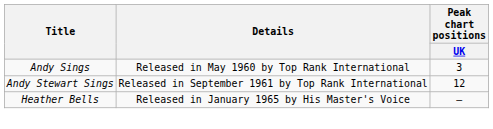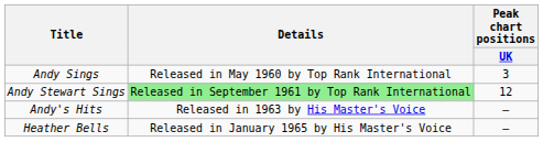Andy Stewart Sings | Details: no background -> lightgreen background
+ row: Andy's Hits | Released in 1963 by His Master's Voice | —
